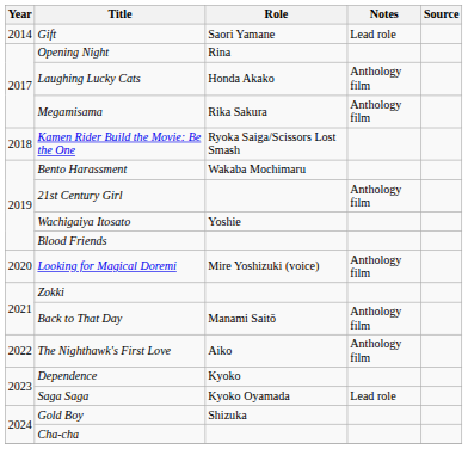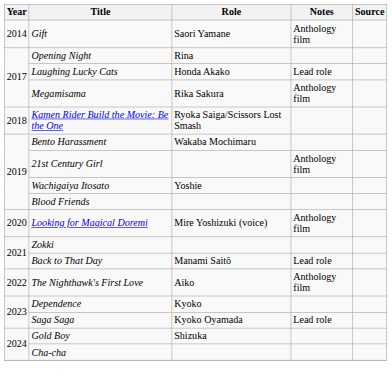Gift | Notes: Lead role -> Anthology film
Laughing Lucky Cats | Notes: Anthology film -> Lead role
Back to That Day | Notes: Anthology film -> Lead role
